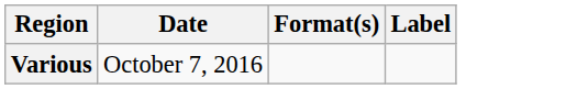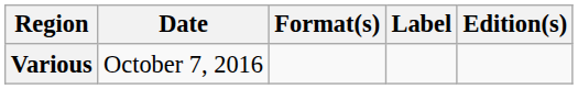+ column: Edition(s)
